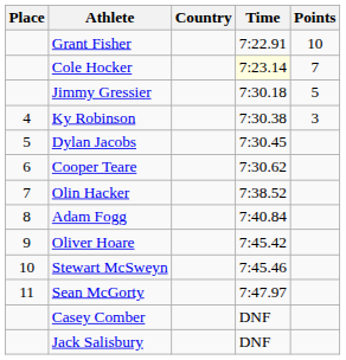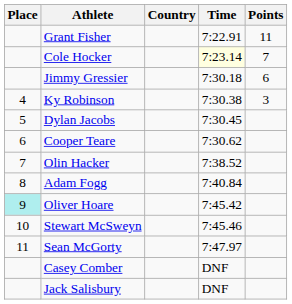Grant Fisher | Points: 10 -> 11
Jimmy Gressier | Points: 5 -> 6
Oliver Hoare | Place: no background -> paleturquoise background
